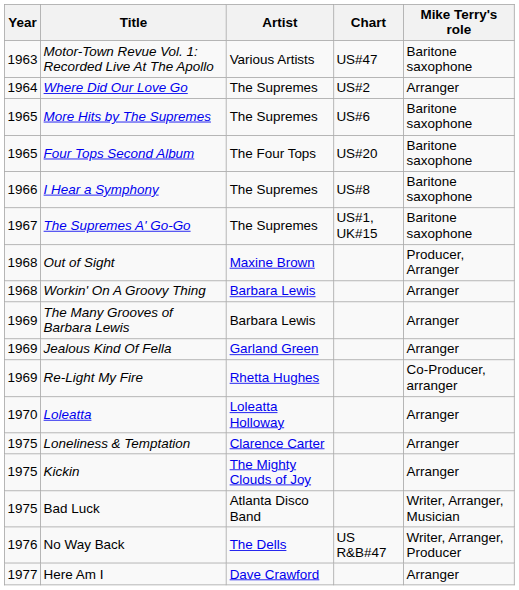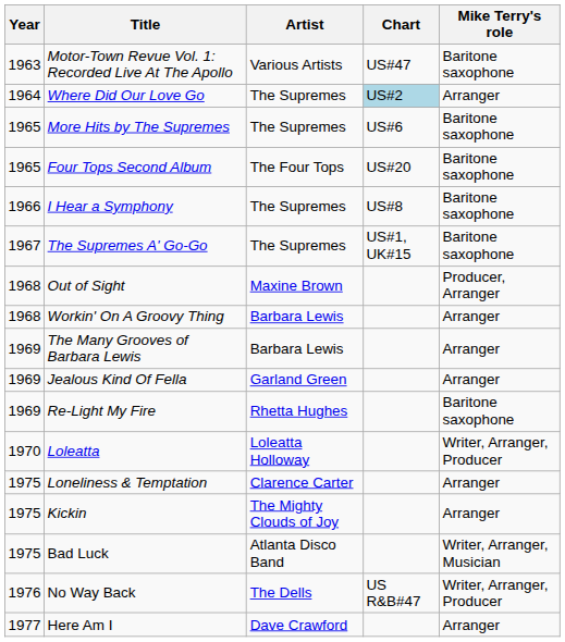Where Did Our Love Go | Chart: no background -> lightblue background
Re-Light My Fire | Mike Terry's role: Co-Producer, arranger -> Baritone saxophone
Loleatta | Mike Terry's role: Arranger -> Writer, Arranger, Producer
